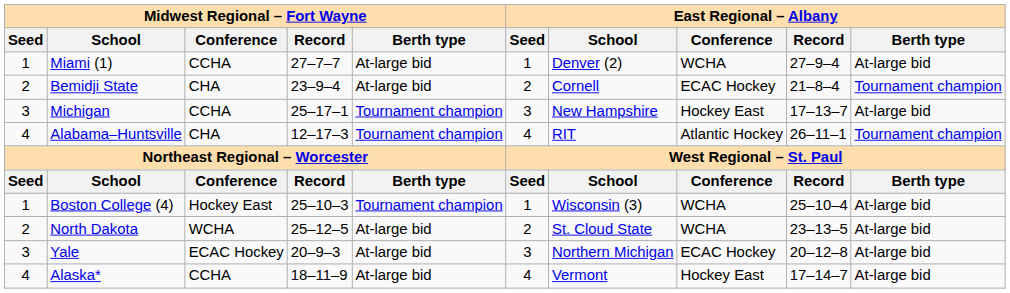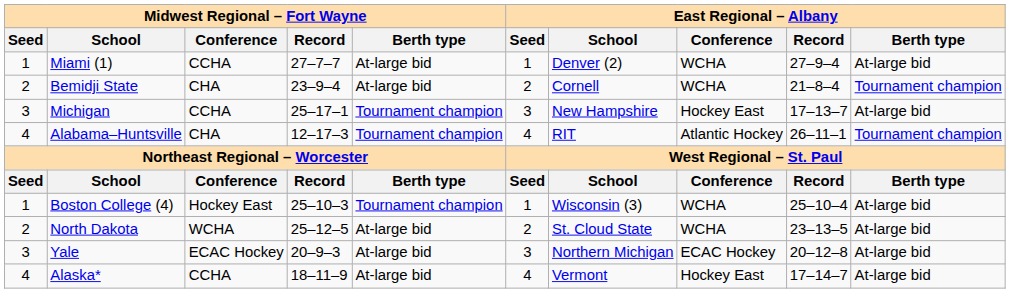Bemidji State | East Regional – Albany / Conference: ECAC Hockey -> WCHA
